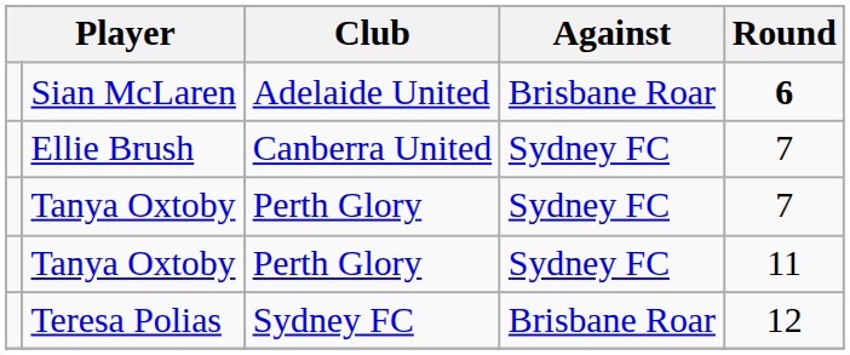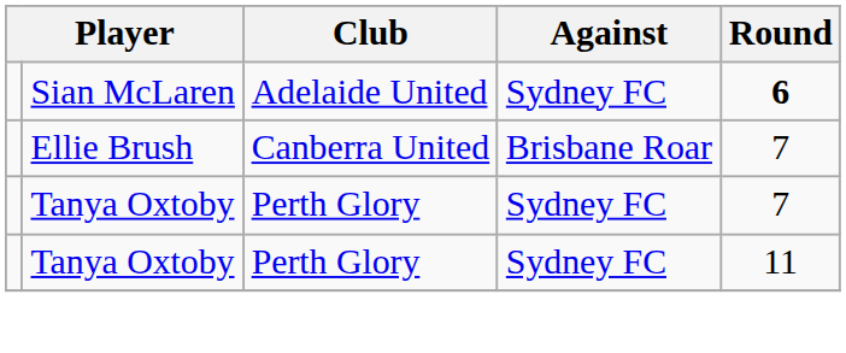Sian McLaren | Against: Brisbane Roar -> Sydney FC
Ellie Brush | Against: Sydney FC -> Brisbane Roar
- row: Teresa Polias | Sydney FC | Brisbane Roar | 12
